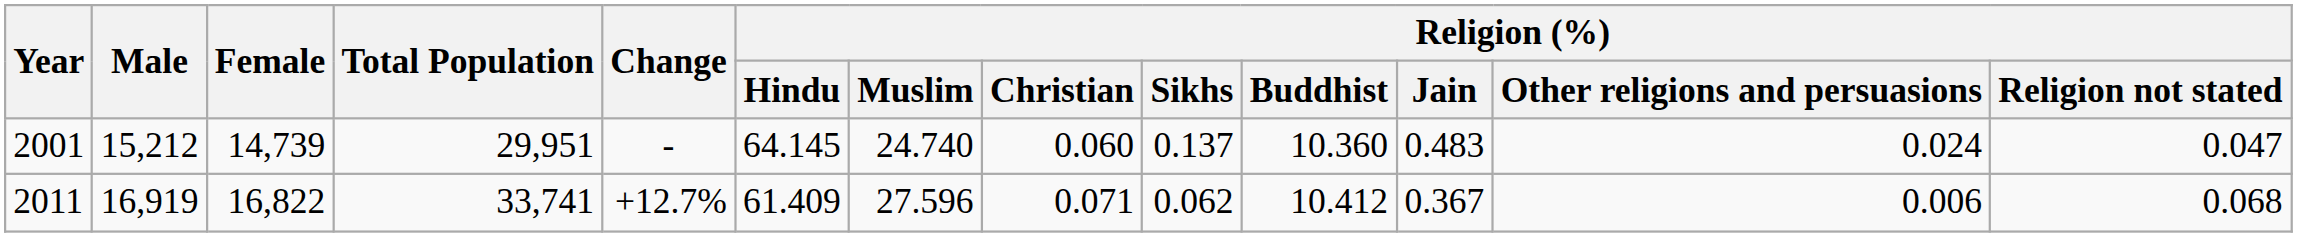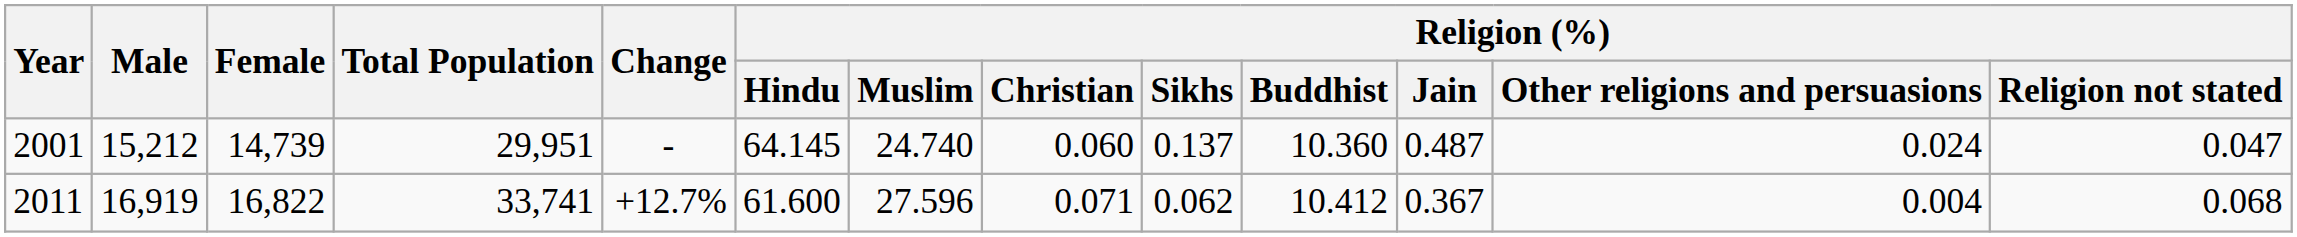2001 | Religion (%) / Jain: 0.483 -> 0.487
2011 | Religion (%) / Hindu: 61.409 -> 61.600
2011 | Religion (%) / Other religions and persuasions: 0.006 -> 0.004
